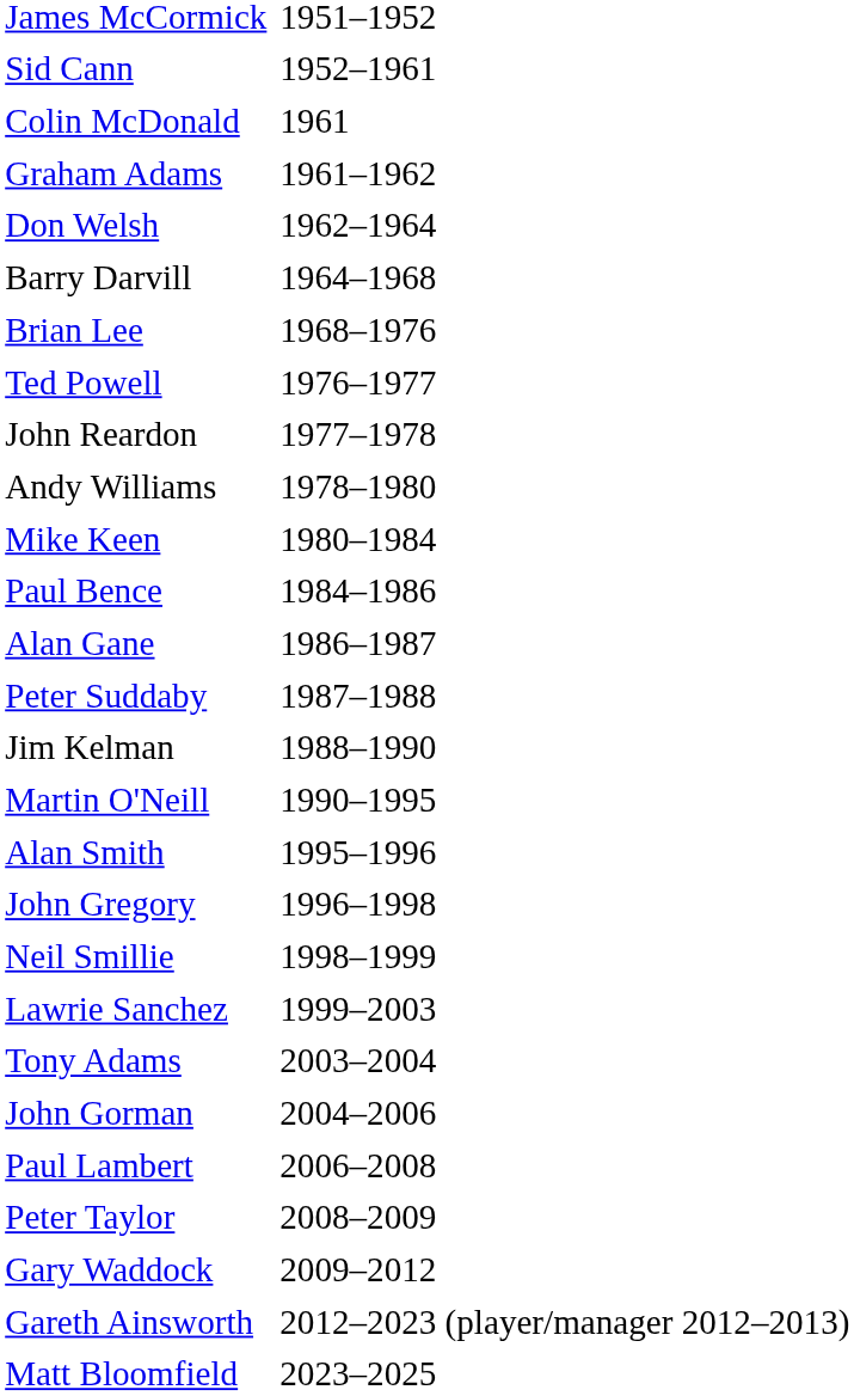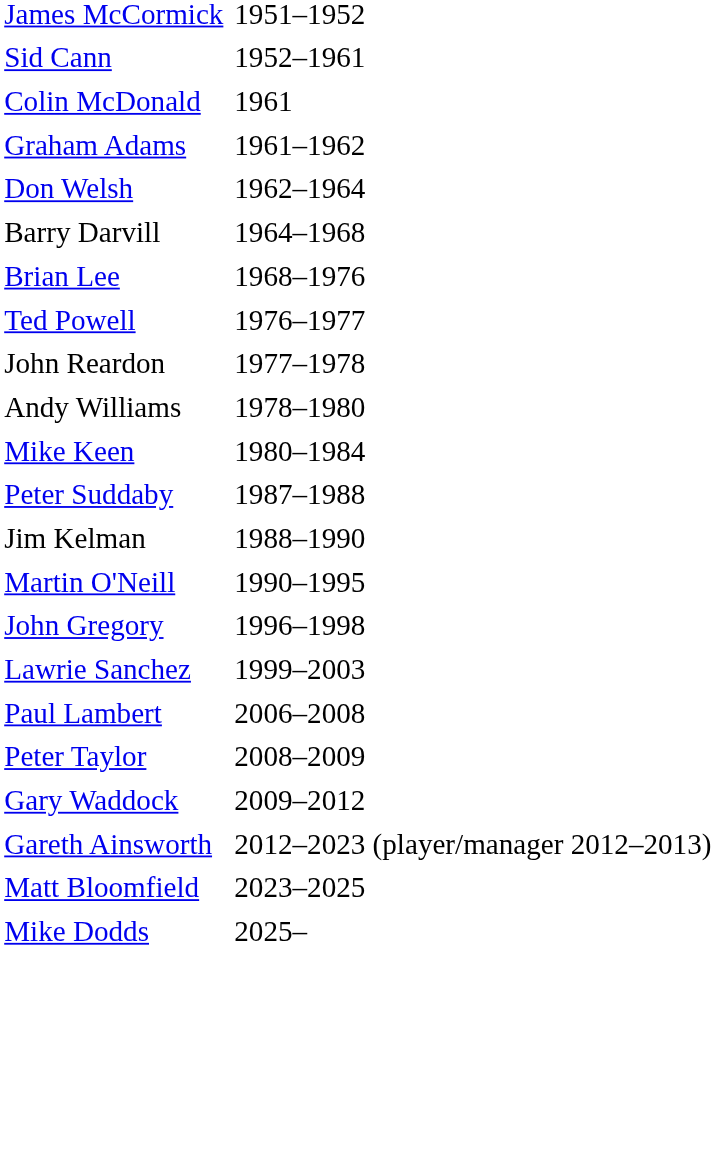- row: Paul Bence | 1984–1986
- row: Alan Gane | 1986–1987
- row: Alan Smith | 1995–1996
- row: Neil Smillie | 1998–1999
- row: Tony Adams | 2003–2004
- row: John Gorman | 2004–2006
+ row: Mike Dodds | 2025–
